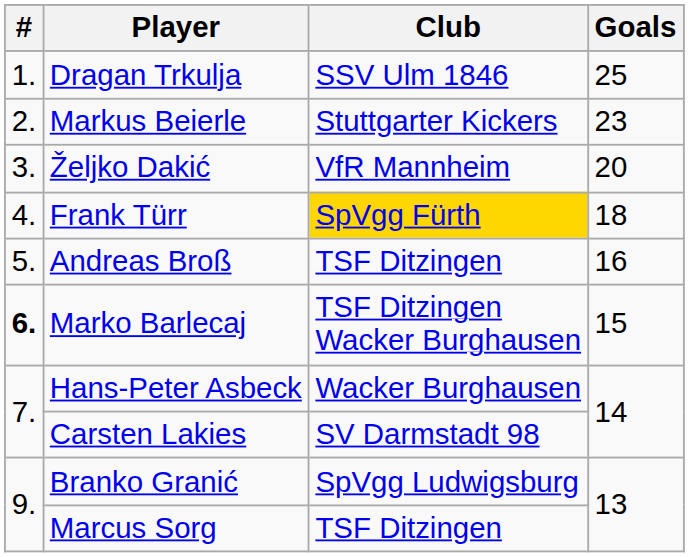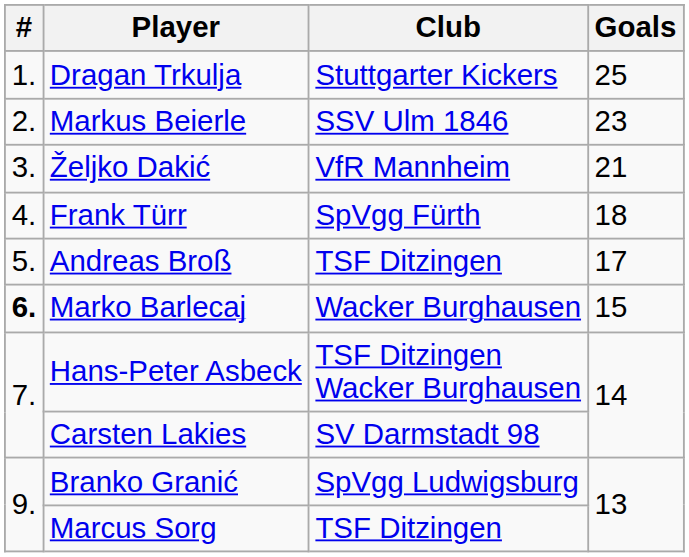Dragan Trkulja | Club: SSV Ulm 1846 -> Stuttgarter Kickers
Markus Beierle | Club: Stuttgarter Kickers -> SSV Ulm 1846
Željko Dakić | Goals: 20 -> 21
Frank Türr | Club: gold background -> no background
Andreas Broß | Goals: 16 -> 17
Marko Barlecaj | Club: TSF Ditzingen Wacker Burghausen -> Wacker Burghausen
Hans-Peter Asbeck | Club: Wacker Burghausen -> TSF Ditzingen Wacker Burghausen
